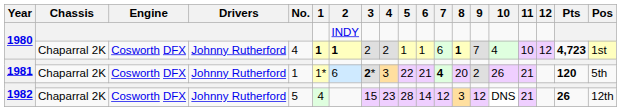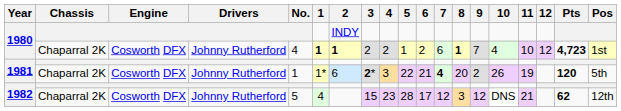1980 / Chaparral 2K | 6: 1 -> 2
1981 / Chaparral 2K | 11: 21 -> 19
1982 / Chaparral 2K | 6: 14 -> 17
1982 / Chaparral 2K | Pts: 26 -> 62
